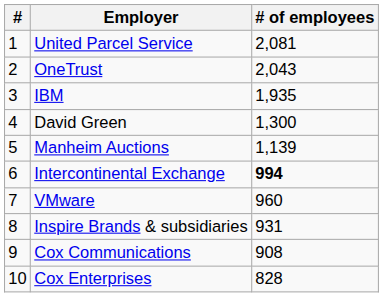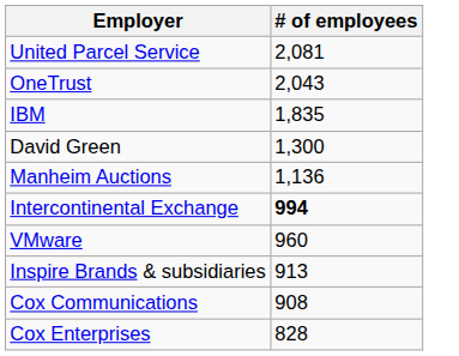- column: # | 1 | 2 | 3 | 4 | 5 | 6 | 7 | 8 | 9 | 10
IBM | # of employees: 1,935 -> 1,835
Manheim Auctions | # of employees: 1,139 -> 1,136
Inspire Brands & subsidiaries | # of employees: 931 -> 913
